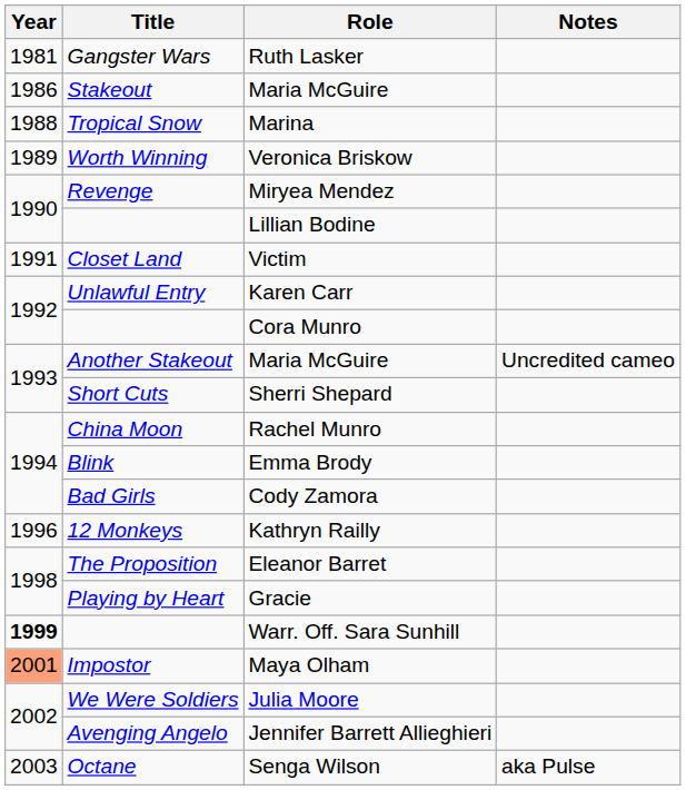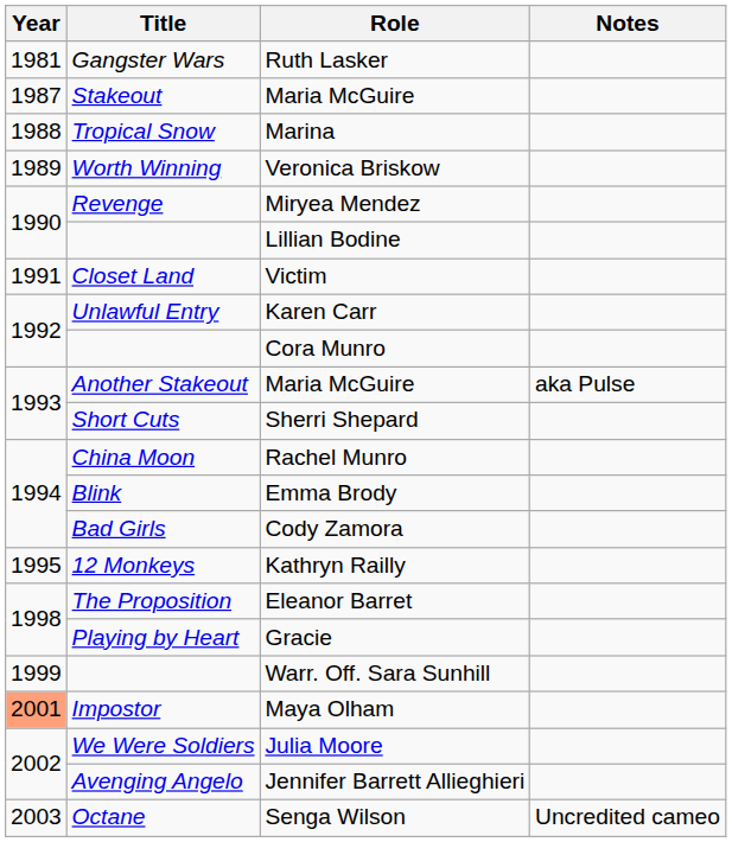Stakeout / Maria McGuire | Year: 1986 -> 1987
Another Stakeout / Maria McGuire | Notes: Uncredited cameo -> aka Pulse
Kathryn Railly | Year: 1996 -> 1995
Warr. Off. Sara Sunhill | Year: bold -> normal
Senga Wilson | Notes: aka Pulse -> Uncredited cameo
